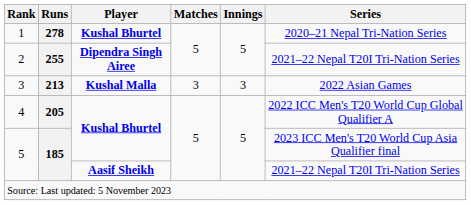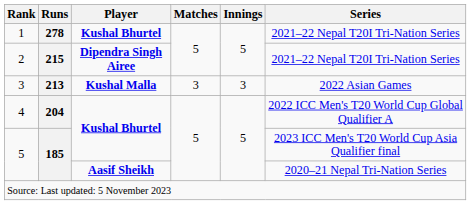1 | Series: 2020–21 Nepal Tri-Nation Series -> 2021–22 Nepal T20I Tri-Nation Series
2 | Runs: 255 -> 215
4 | Runs: 205 -> 204
5 / Aasif Sheikh | Series: 2021–22 Nepal T20I Tri-Nation Series -> 2020–21 Nepal Tri-Nation Series
